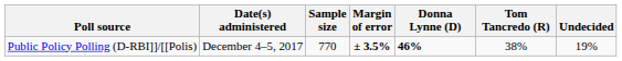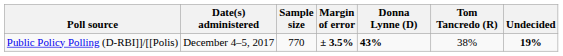Public Policy Polling (D-RBI]]/[[Polis) | Donna Lynne (D): 46% -> 43%
Public Policy Polling (D-RBI]]/[[Polis) | Undecided: normal -> bold
